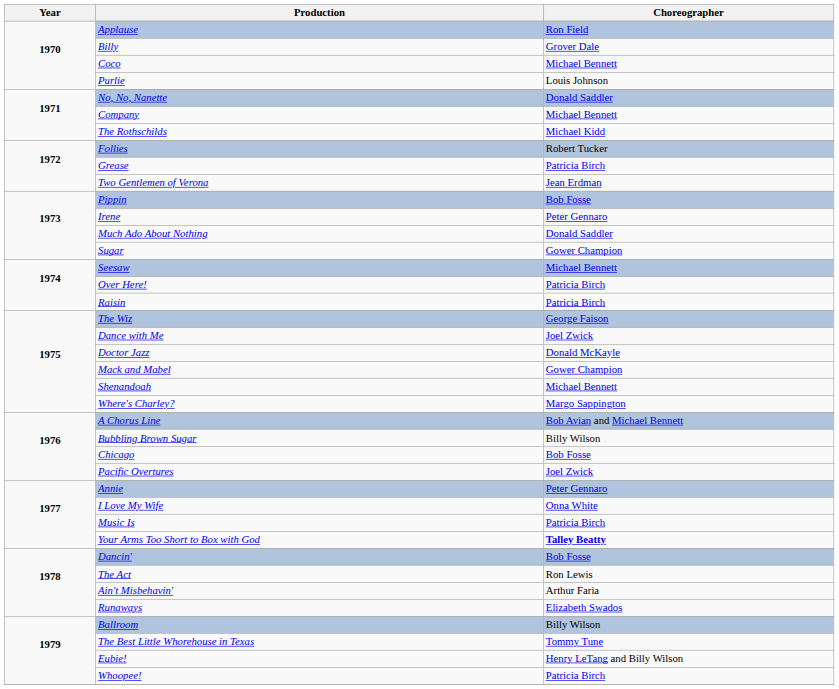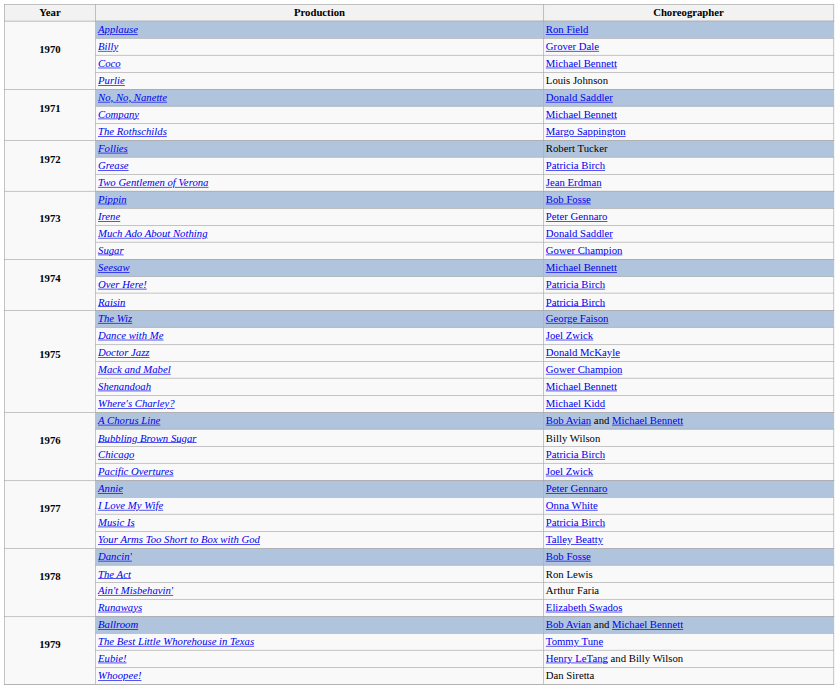The Rothschilds | Choreographer: Michael Kidd -> Margo Sappington
Where's Charley? | Choreographer: Margo Sappington -> Michael Kidd
Chicago | Choreographer: Bob Fosse -> Patricia Birch
Your Arms Too Short to Box with God | Choreographer: bold -> normal
Ballroom | Choreographer: Billy Wilson -> Bob Avian and Michael Bennett
Whoopee! | Choreographer: Patricia Birch -> Dan Siretta
